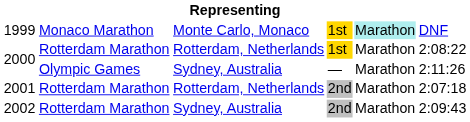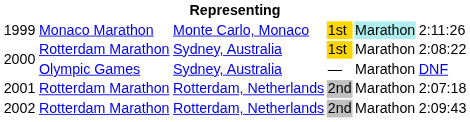1999 | column 6: DNF -> 2:11:26
2000 / Rotterdam Marathon | column 3: Rotterdam, Netherlands -> Sydney, Australia
2000 / Olympic Games | column 6: 2:11:26 -> DNF
2002 | column 3: Sydney, Australia -> Rotterdam, Netherlands
